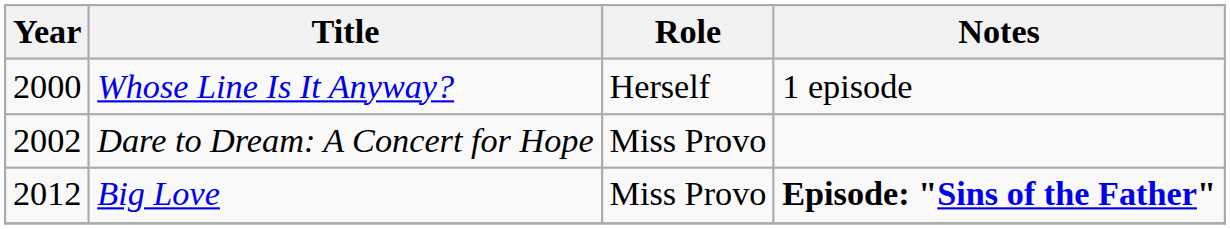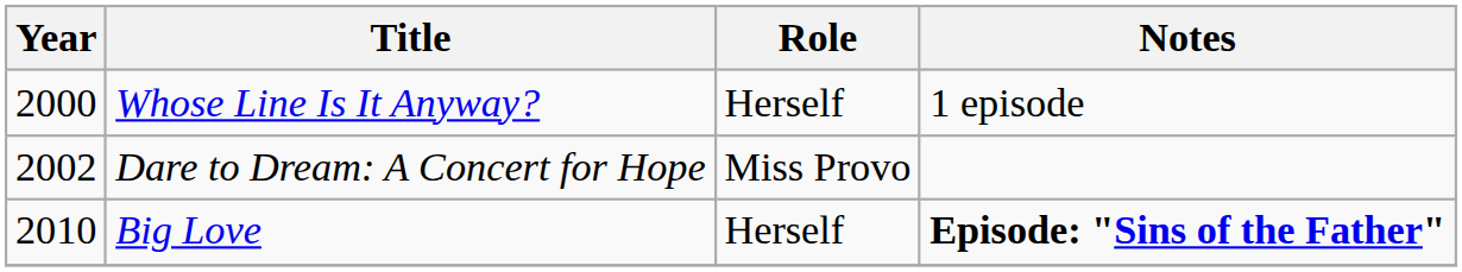Big Love | Year: 2012 -> 2010
Big Love | Role: Miss Provo -> Herself
